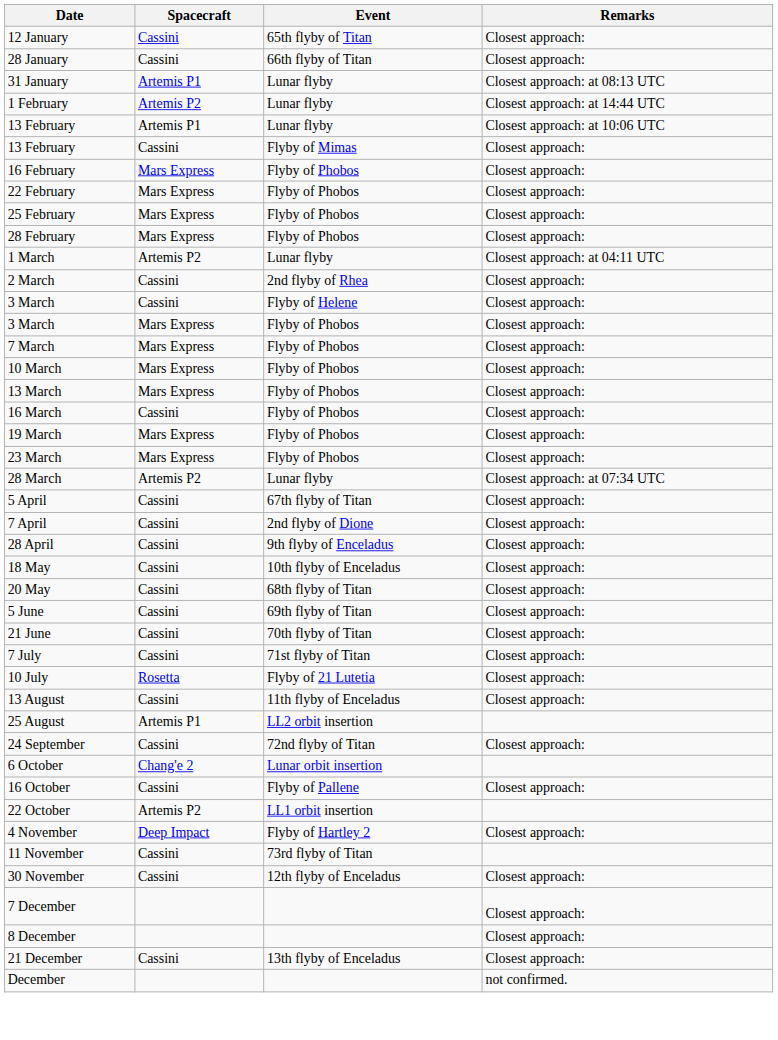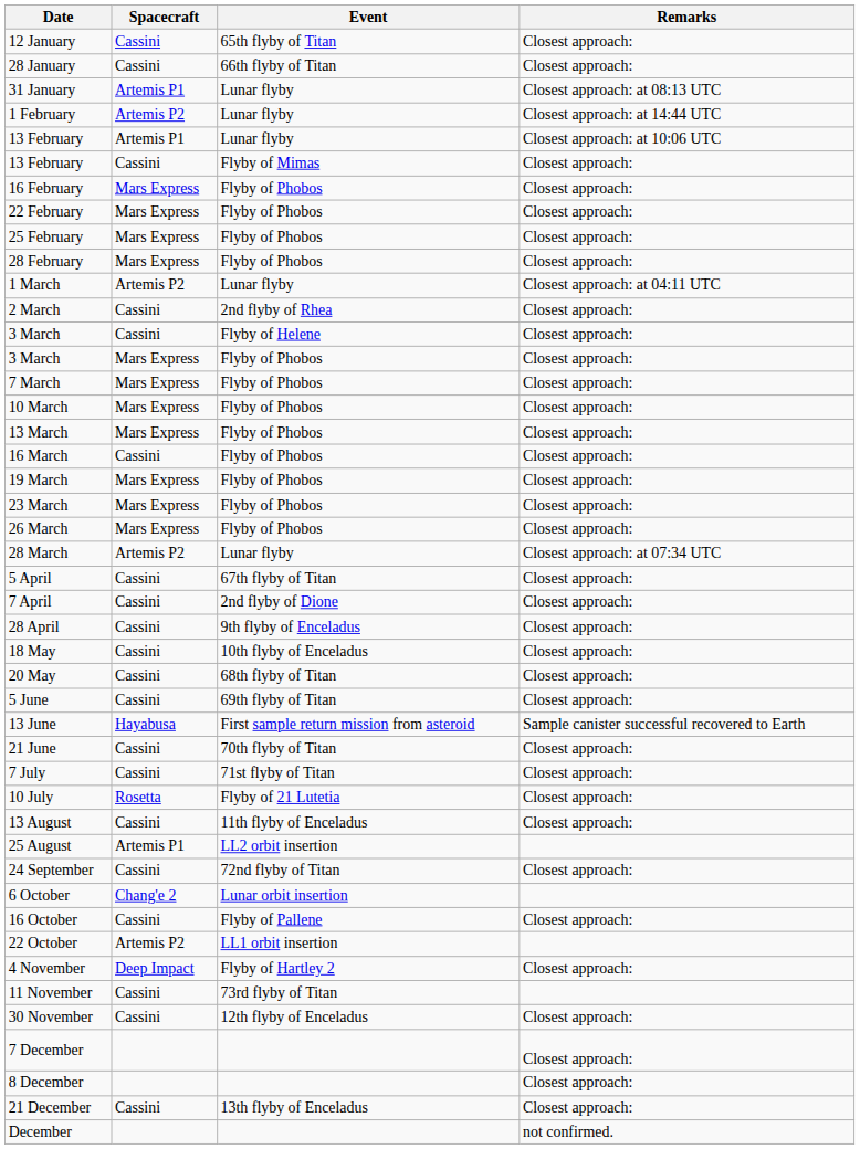+ row: 26 March | Mars Express | Flyby of Phobos | Closest approach:
+ row: 13 June | Hayabusa | First sample return mission from asteroid | Sample canister successful recovered to Earth
